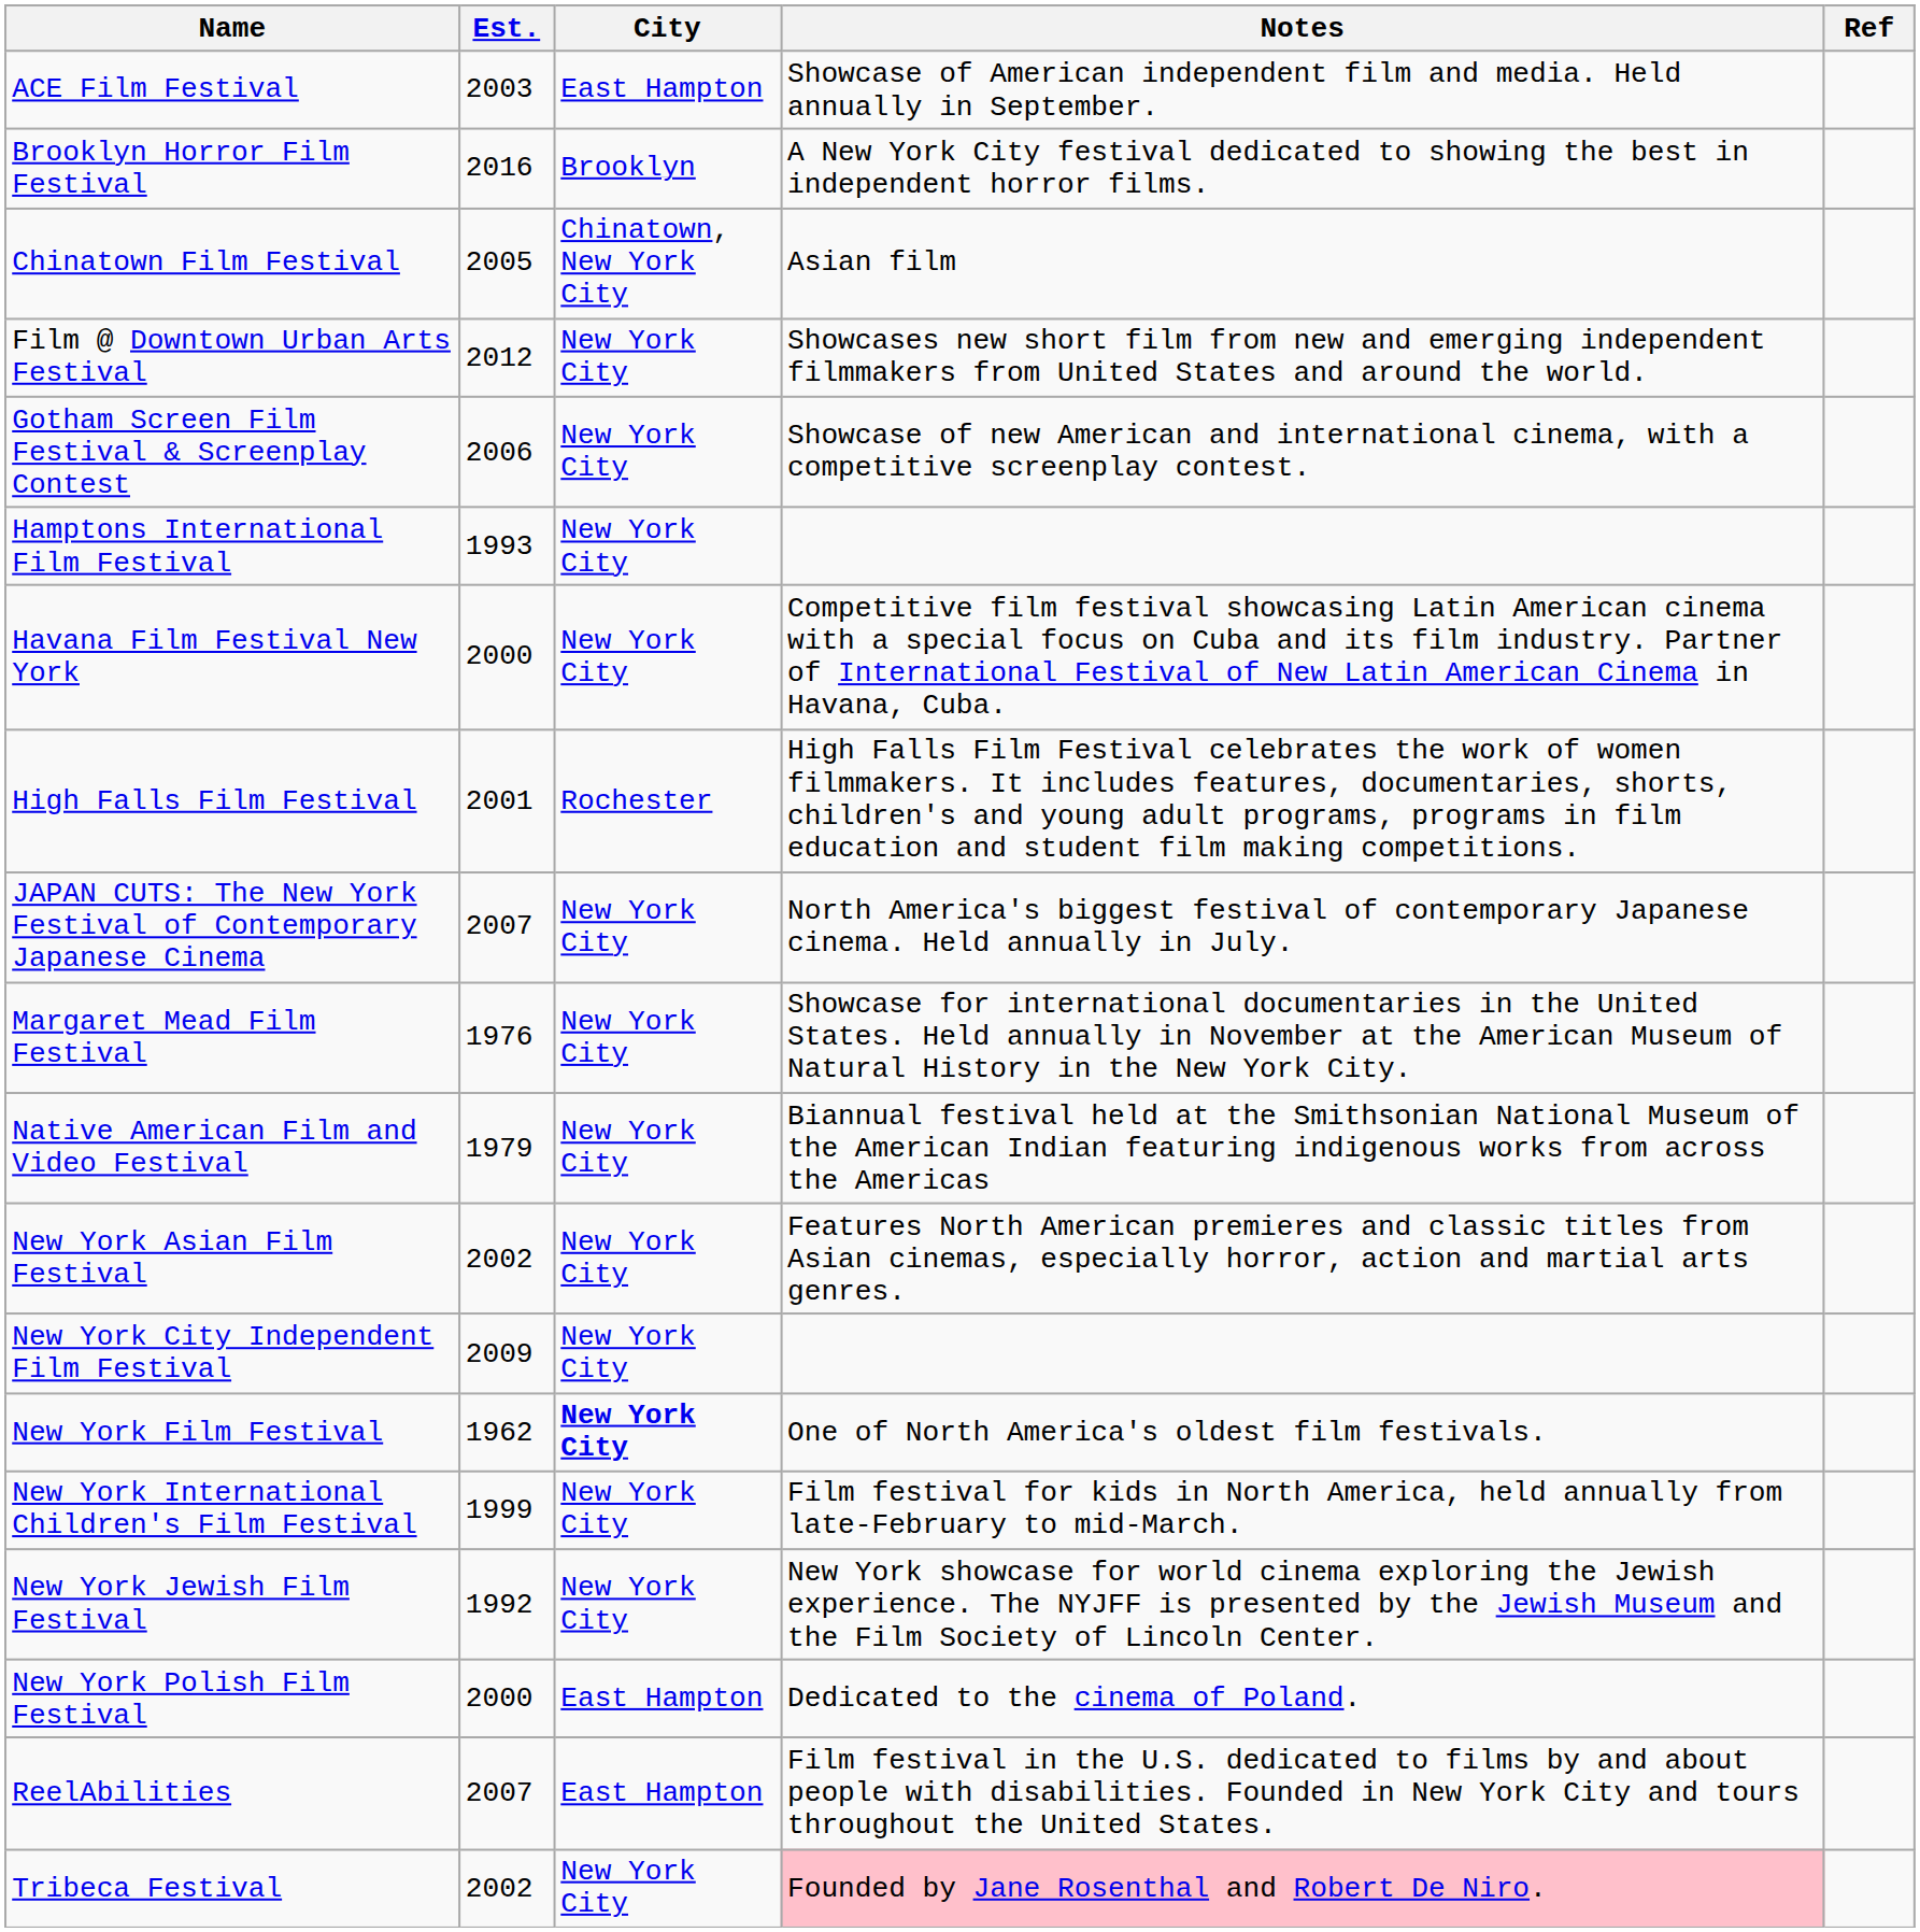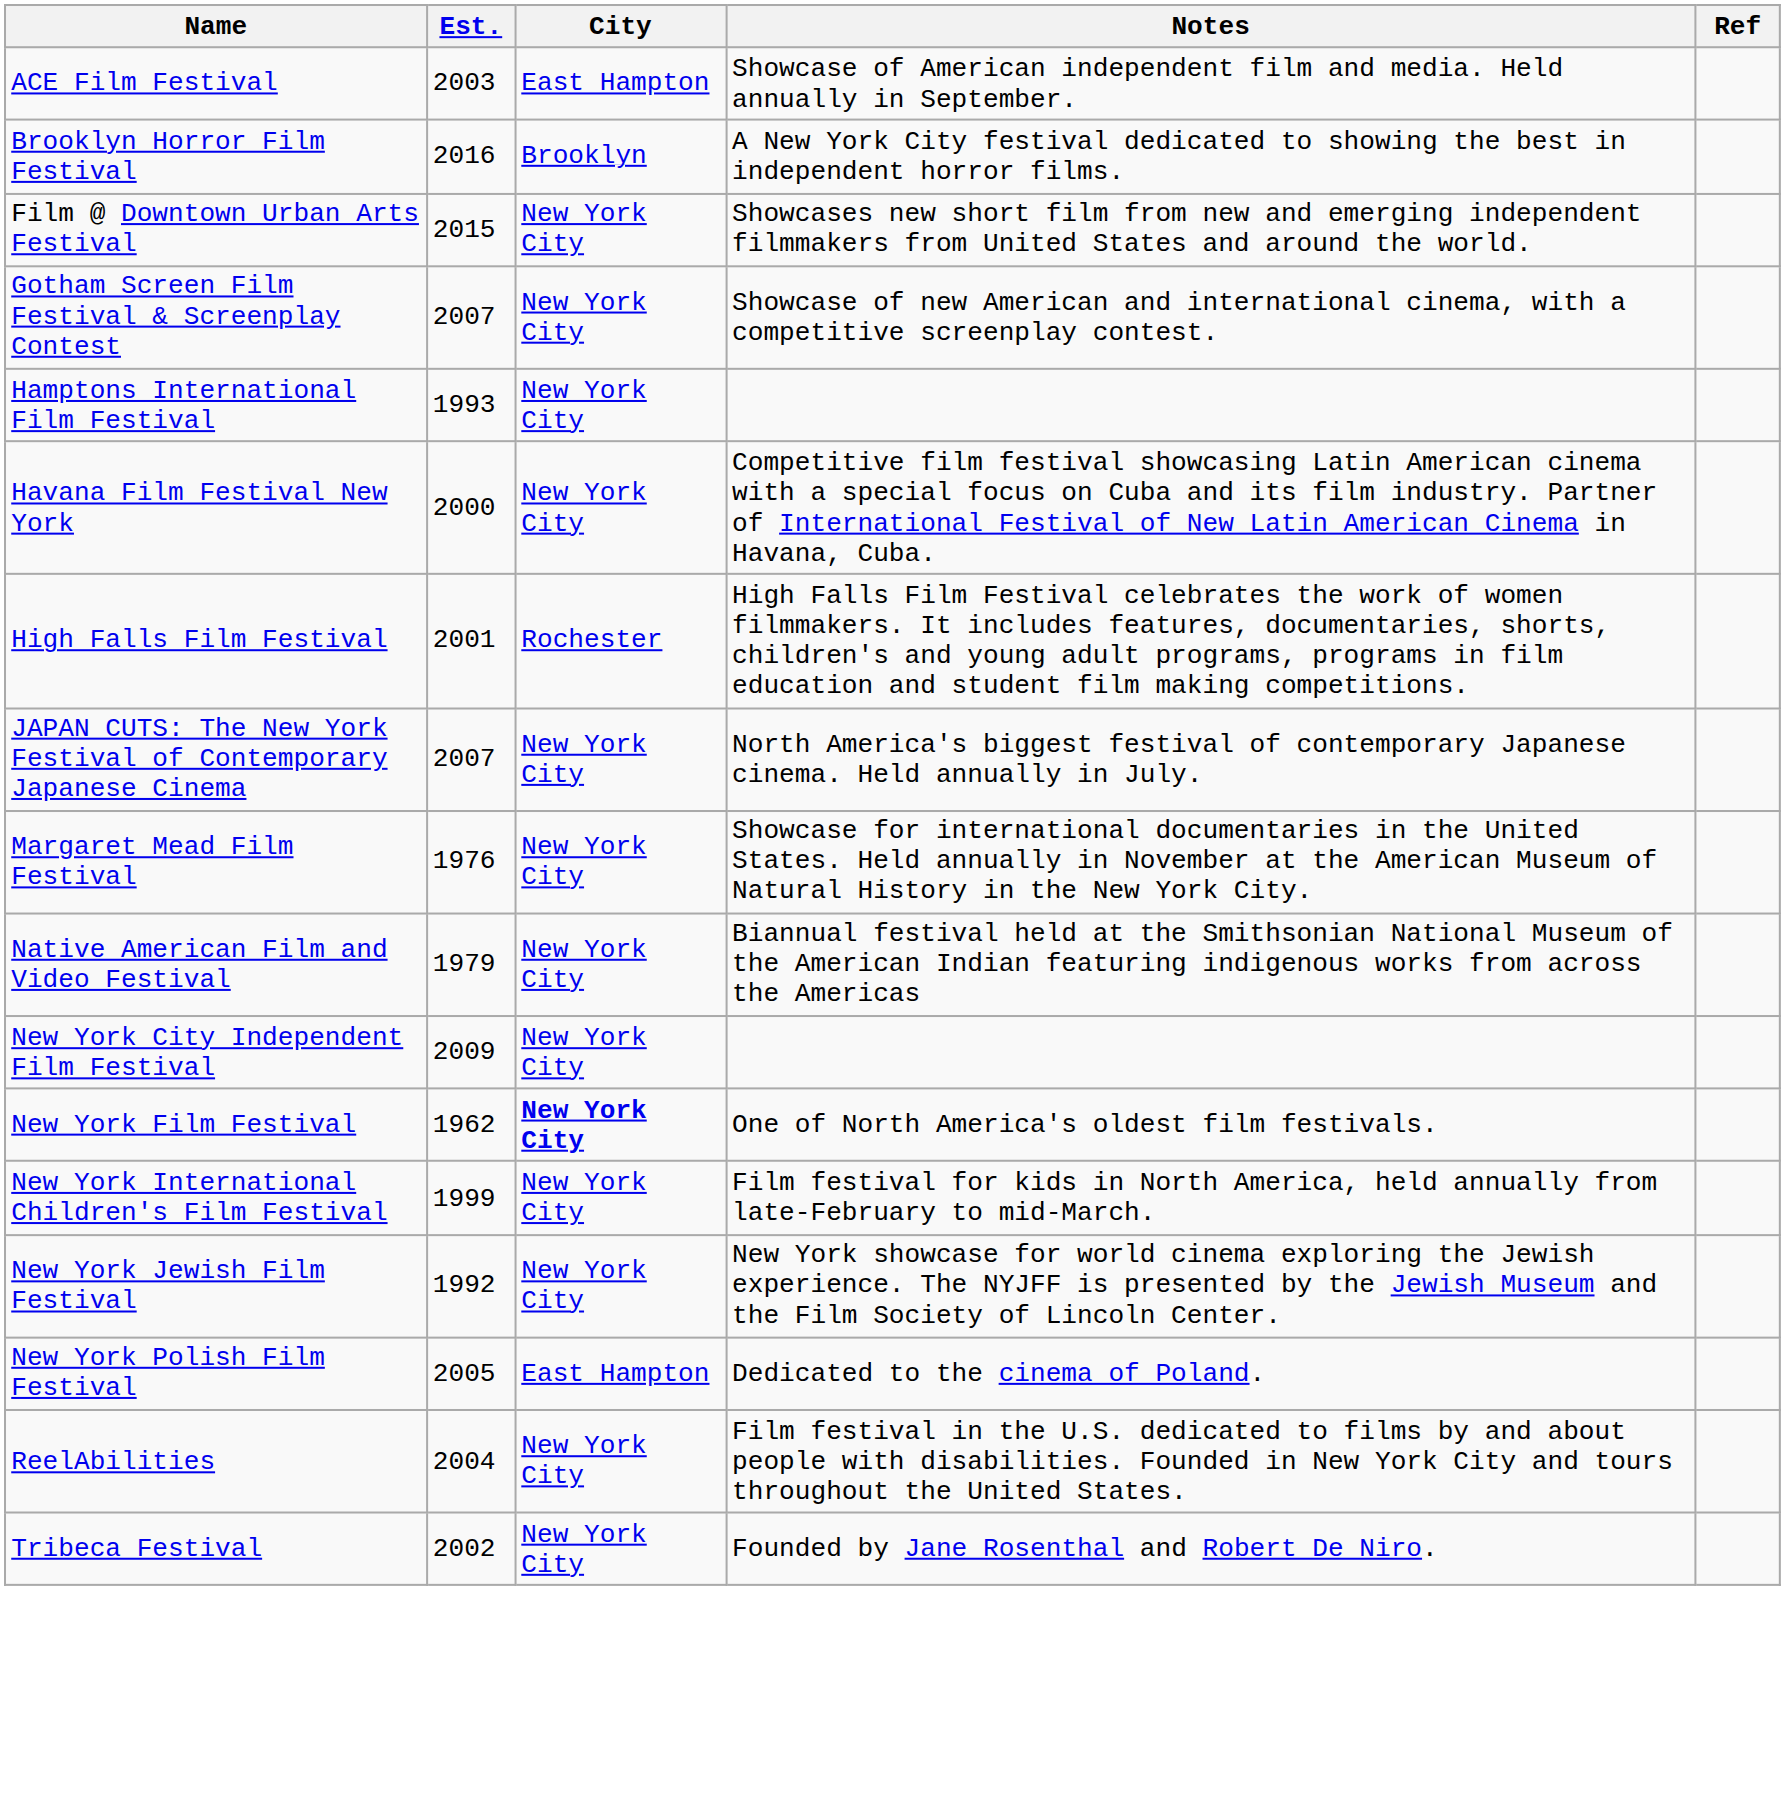- row: Chinatown Film Festival | 2005 | Chinatown, New York City | Asian film
Film @ Downtown Urban Arts Festival | Est.: 2012 -> 2015
Gotham Screen Film Festival & Screenplay Contest | Est.: 2006 -> 2007
- row: New York Asian Film Festival | 2002 | New York City | Features North American premieres and classic titles from Asian cinemas, especially horror, action and martial arts genres.
New York Polish Film Festival | Est.: 2000 -> 2005
ReelAbilities | Est.: 2007 -> 2004
ReelAbilities | City: East Hampton -> New York City
Tribeca Festival | Notes: pink background -> no background
